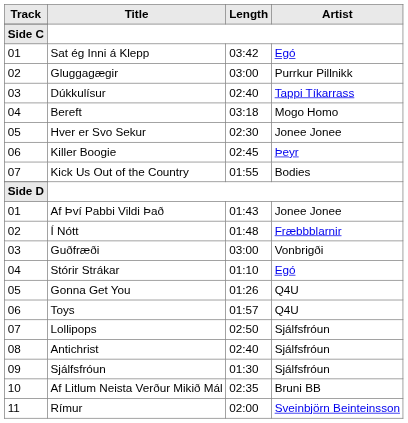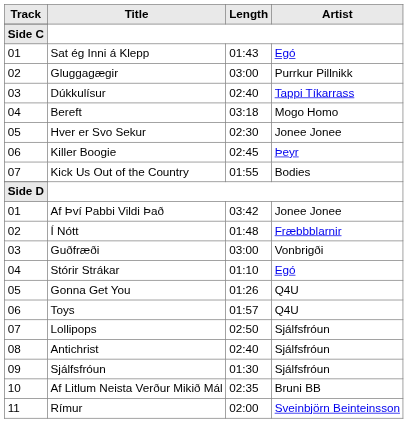Sat ég Inni á Klepp | Length: 03:42 -> 01:43
Af Því Pabbi Vildi Það | Length: 01:43 -> 03:42
